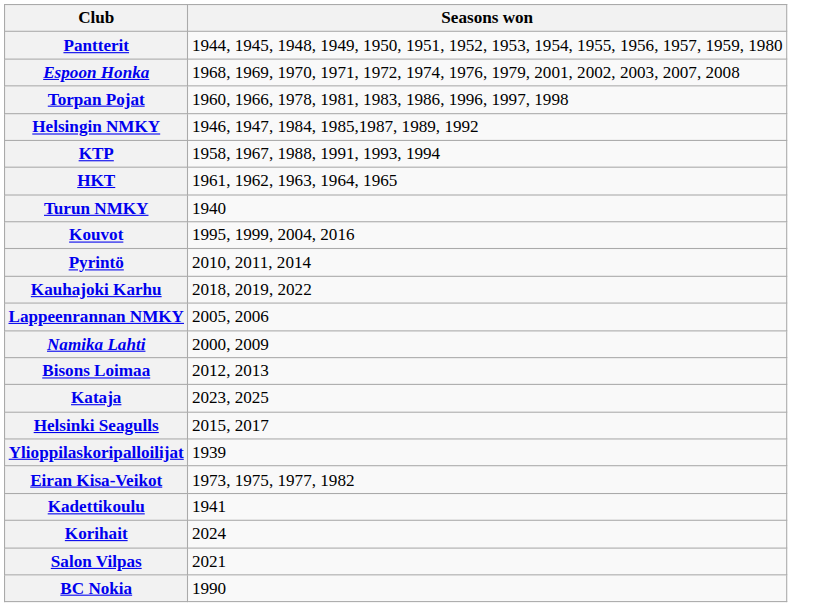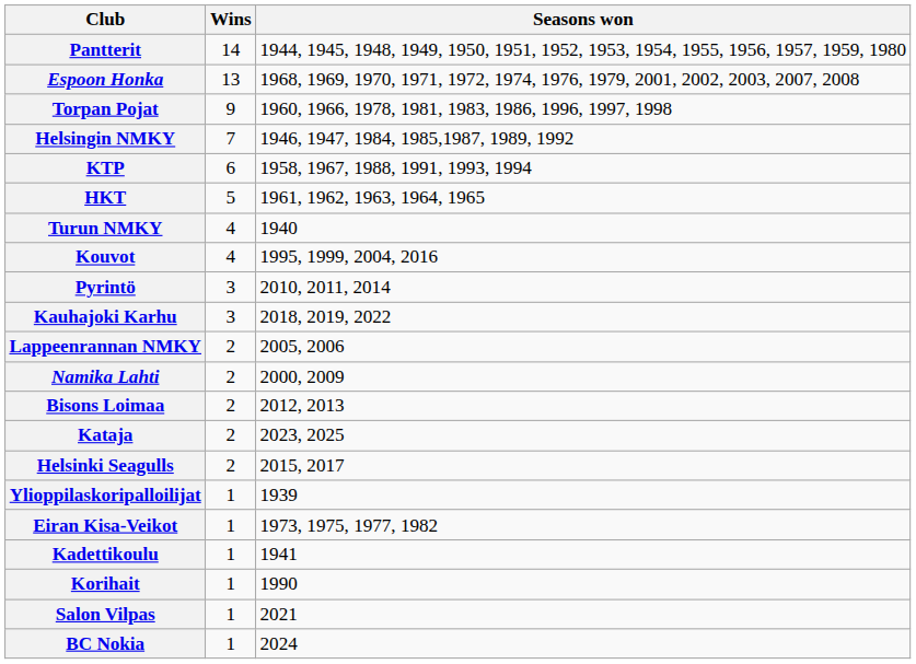+ column: Wins | 14 | 13 | 9 | 7 | 6 | 5 | 4 | 4 | 3 | 3 | 2 | 2 | 2 | 2 | 2 | 1 | 1 | 1 | 1 | 1 | 1
Korihait | Seasons won: 2024 -> 1990
BC Nokia | Seasons won: 1990 -> 2024
